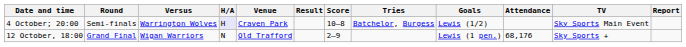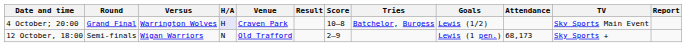4 October; 20:00 | Round: Semi-finals -> Grand Final
12 October, 18:00 | Round: Grand Final -> Semi-finals
12 October, 18:00 | Attendance: 68,176 -> 68,173
